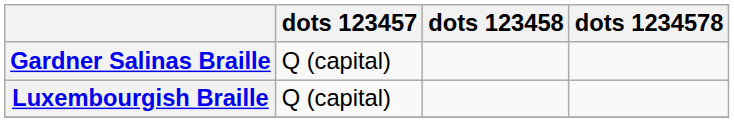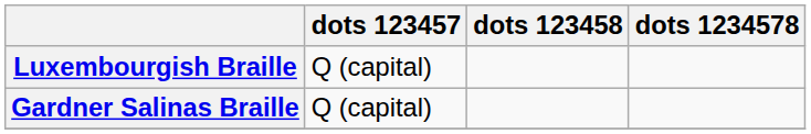rows swapped: Gardner Salinas Braille <-> Luxembourgish Braille
